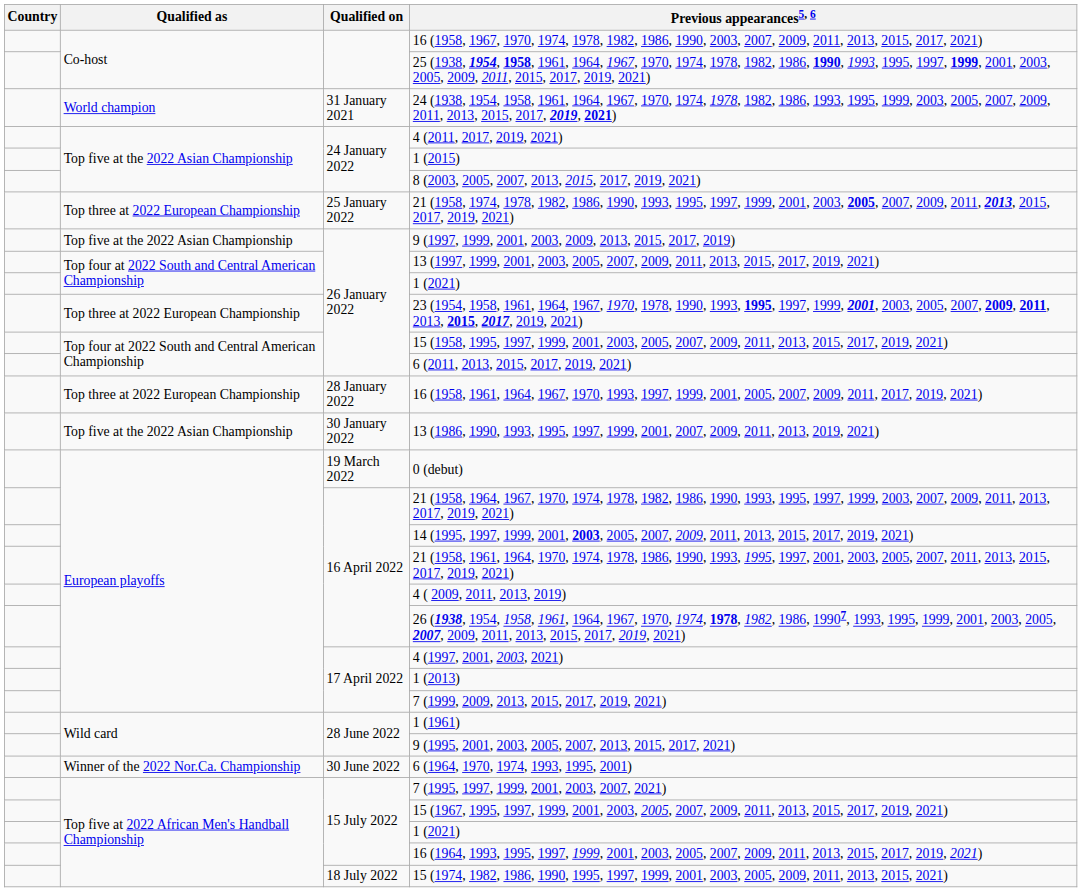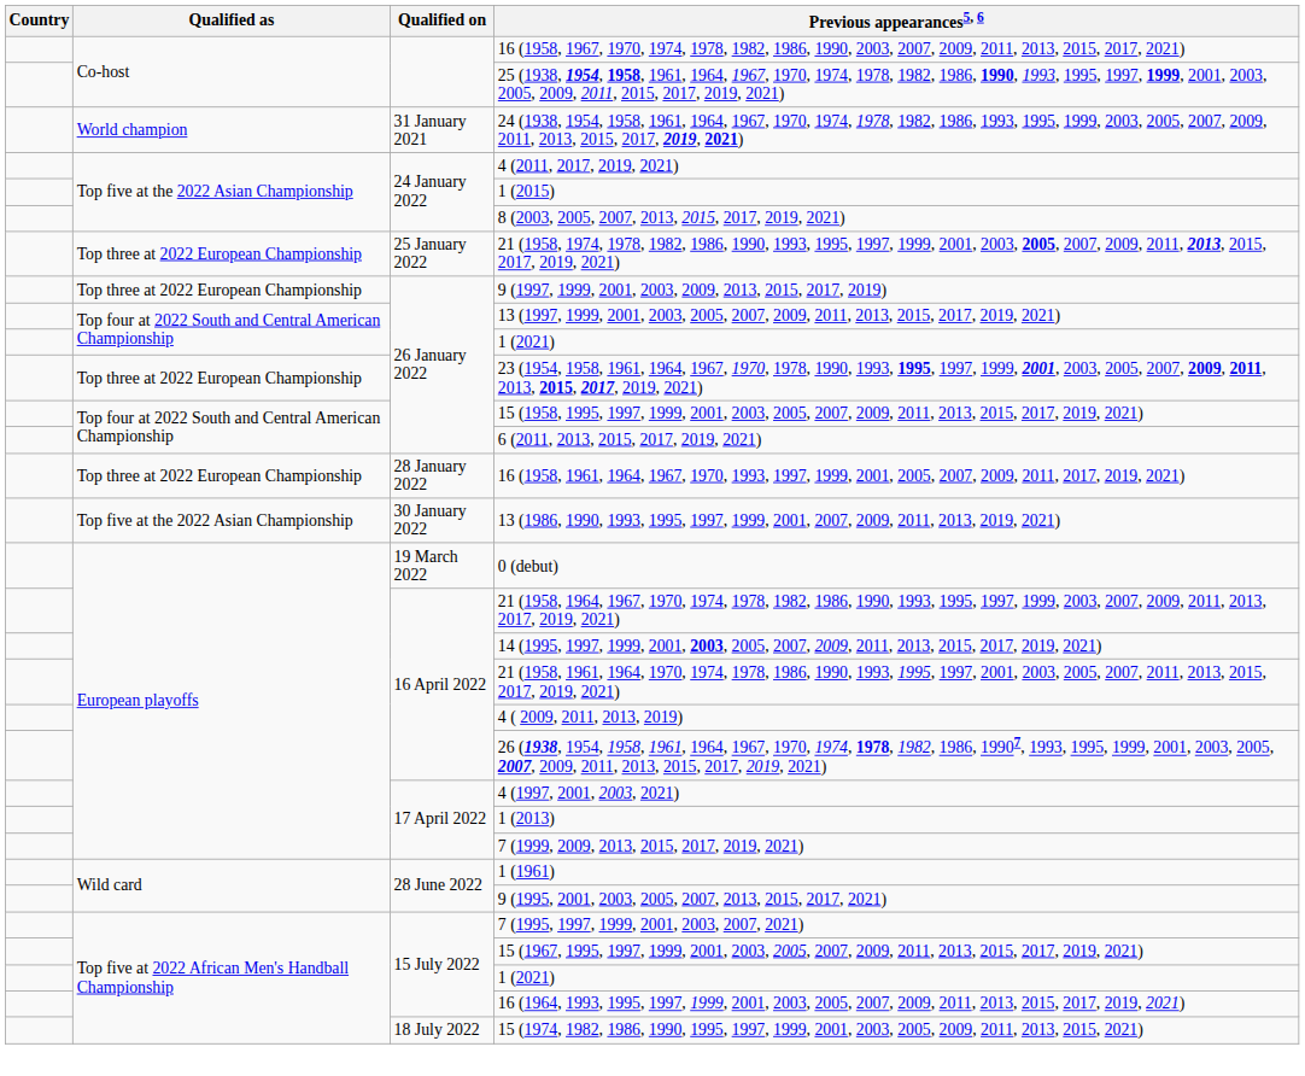9 (1997, 1999, 2001, 2003, 2009, 2013, 2015, 2017, 2019) | Qualified as: Top five at the 2022 Asian Championship -> Top three at 2022 European Championship
- row: Winner of the 2022 Nor.Ca. Championship | 30 June 2022 | 6 (1964, 1970, 1974, 1993, 1995, 2001)
